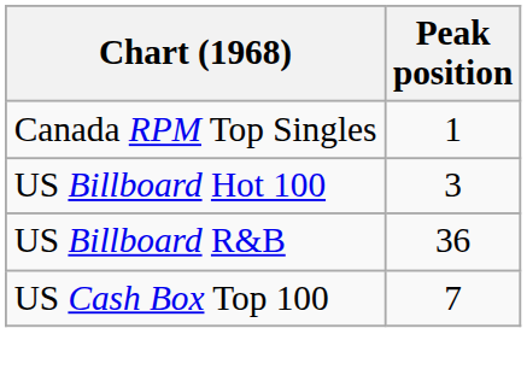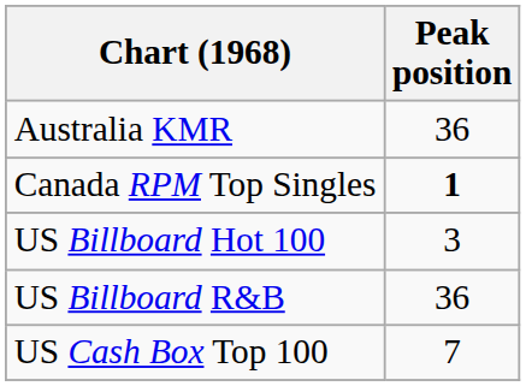+ row: Australia KMR | 36
Canada RPM Top Singles | Peak position: normal -> bold
